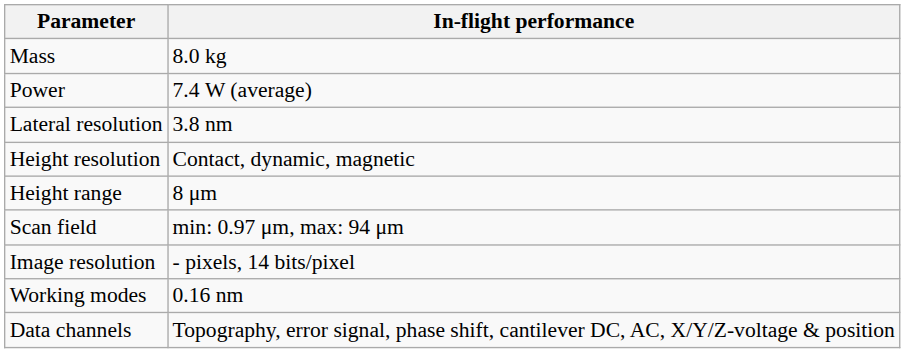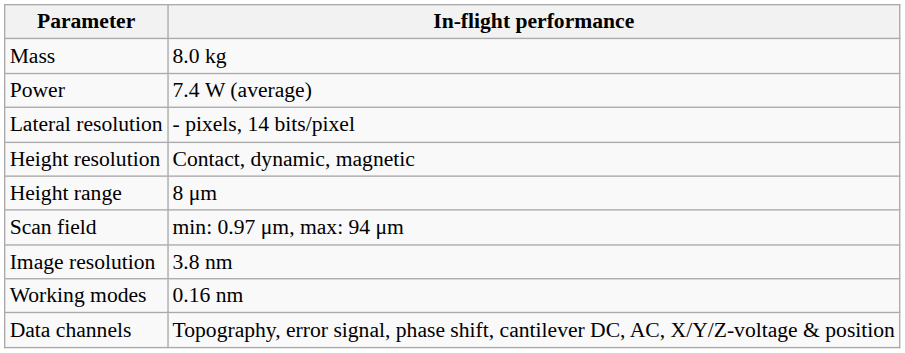Lateral resolution | In-flight performance: 3.8 nm -> - pixels, 14 bits/pixel
Image resolution | In-flight performance: - pixels, 14 bits/pixel -> 3.8 nm
